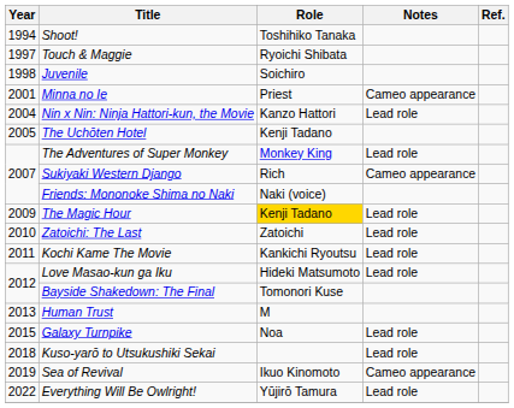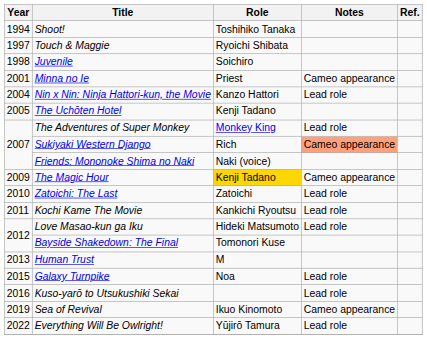Sukiyaki Western Django | Notes: no background -> lightsalmon background
The Magic Hour | Notes: Lead role -> Cameo appearance
Kuso-yarō to Utsukushiki Sekai | Year: 2018 -> 2016
